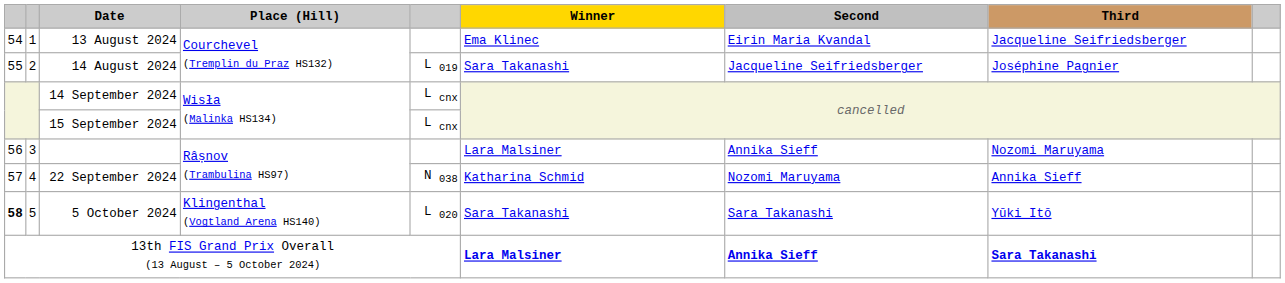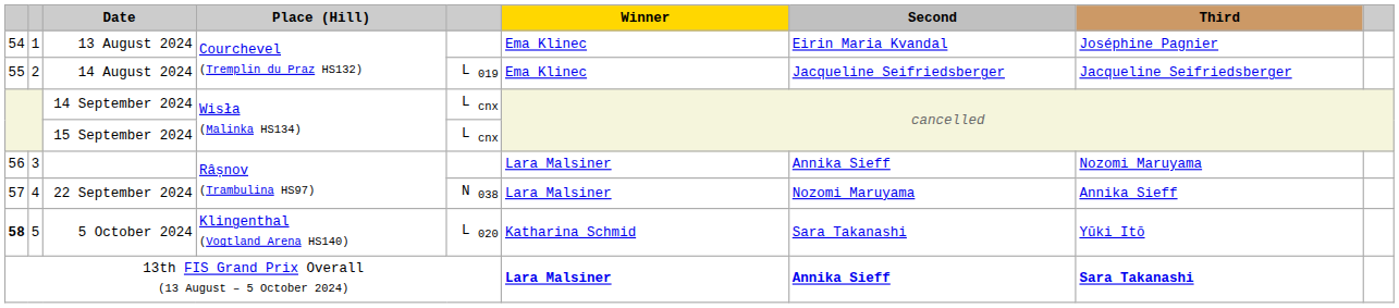13 August 2024 | Third: Jacqueline Seifriedsberger -> Joséphine Pagnier
14 August 2024 | Winner: Sara Takanashi -> Ema Klinec
14 August 2024 | Third: Joséphine Pagnier -> Jacqueline Seifriedsberger
22 September 2024 | Winner: Katharina Schmid -> Lara Malsiner
5 October 2024 | Winner: Sara Takanashi -> Katharina Schmid
